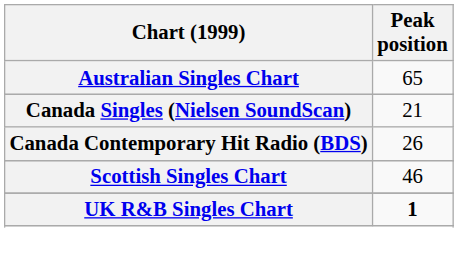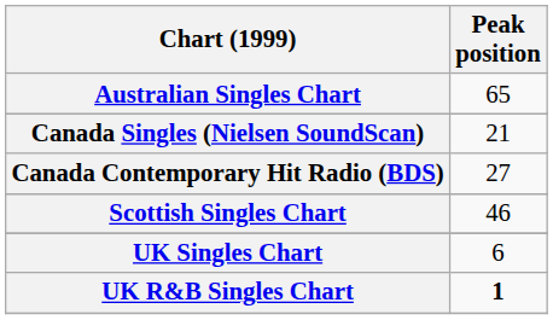Canada Contemporary Hit Radio (BDS) | Peak position: 26 -> 27
+ row: UK Singles Chart | 6
